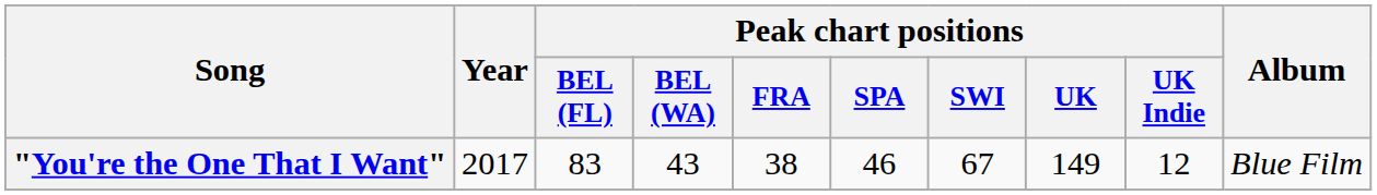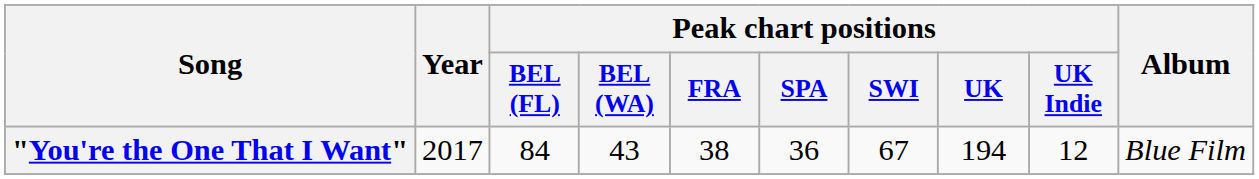"You're the One That I Want" | Peak chart positions / BEL (FL): 83 -> 84
"You're the One That I Want" | Peak chart positions / SPA: 46 -> 36
"You're the One That I Want" | Peak chart positions / UK: 149 -> 194
